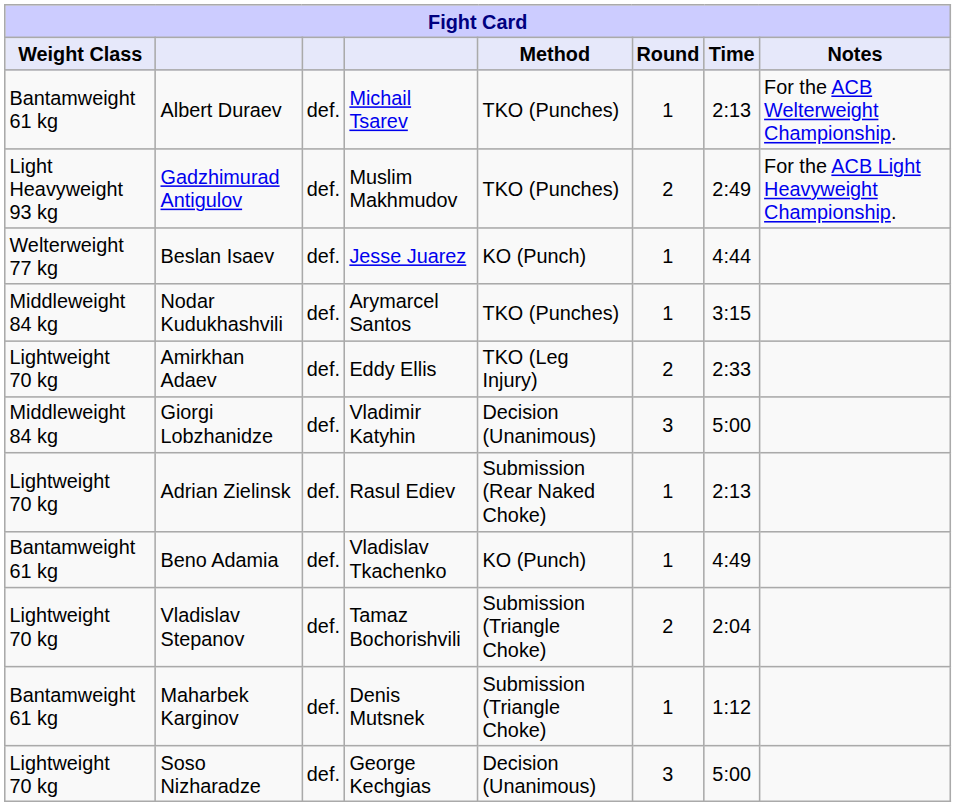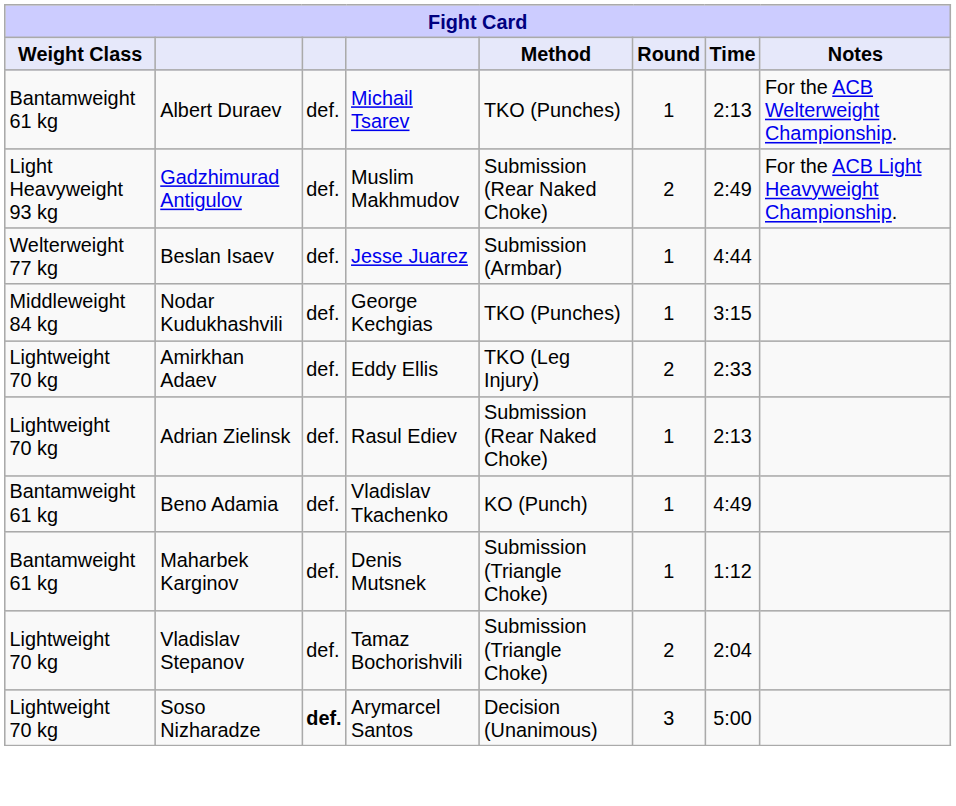Gadzhimurad Antigulov | Method: TKO (Punches) -> Submission (Rear Naked Choke)
Beslan Isaev | Method: KO (Punch) -> Submission (Armbar)
Nodar Kudukhashvili | column 4: Arymarcel Santos -> George Kechgias
- row: Middleweight 84 kg | Giorgi Lobzhanidze | def. | Vladimir Katyhin | Decision (Unanimous) | 3 | 5:00
rows swapped: Maharbek Karginov <-> Vladislav Stepanov
Soso Nizharadze | column 3: normal -> bold
Soso Nizharadze | column 4: George Kechgias -> Arymarcel Santos
